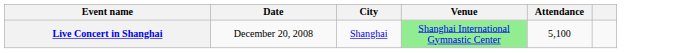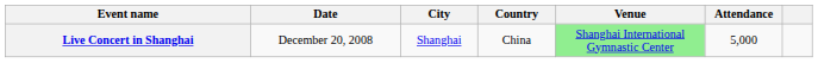+ column: Country | China
Live Concert in Shanghai | Attendance: 5,100 -> 5,000
